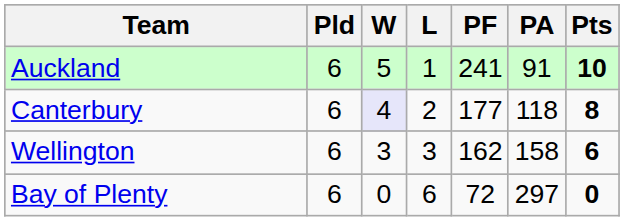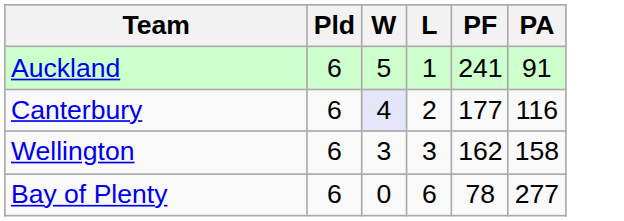- column: Pts | 10 | 8 | 6 | 0
Canterbury | PA: 118 -> 116
Bay of Plenty | PF: 72 -> 78
Bay of Plenty | PA: 297 -> 277
